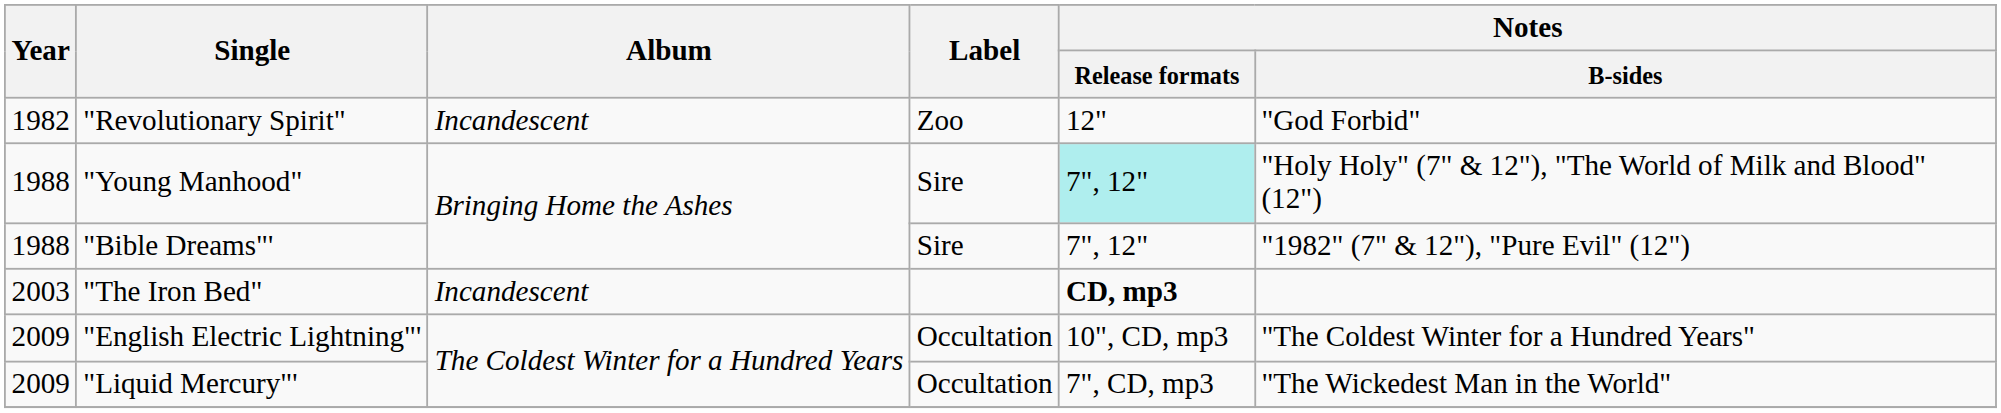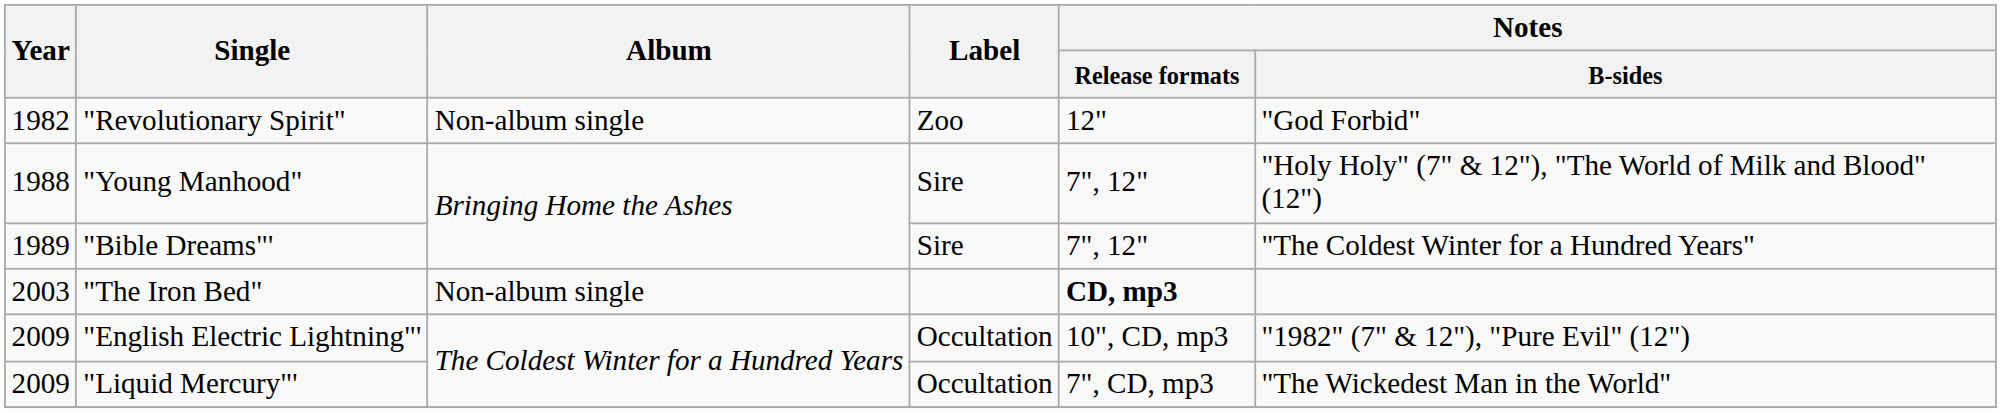"Revolutionary Spirit" | Album: Incandescent -> Non-album single
"Young Manhood" | Notes / Release formats: paleturquoise background -> no background
"Bible Dreams"' | Year: 1988 -> 1989
"Bible Dreams"' | Notes / B-sides: "1982" (7" & 12"), "Pure Evil" (12") -> "The Coldest Winter for a Hundred Years"
"The Iron Bed" | Album: Incandescent -> Non-album single
"English Electric Lightning"' | Notes / B-sides: "The Coldest Winter for a Hundred Years" -> "1982" (7" & 12"), "Pure Evil" (12")
